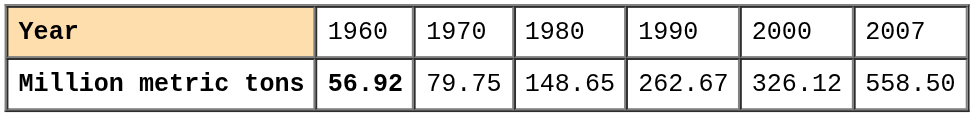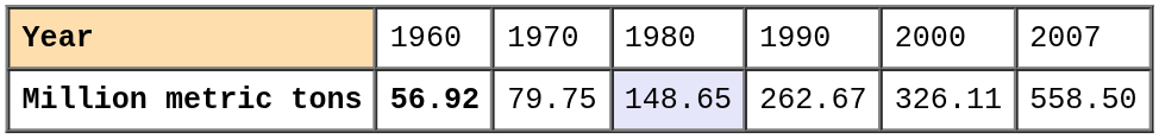Million metric tons | column 4: no background -> lavender background
Million metric tons | column 6: 326.12 -> 326.11
